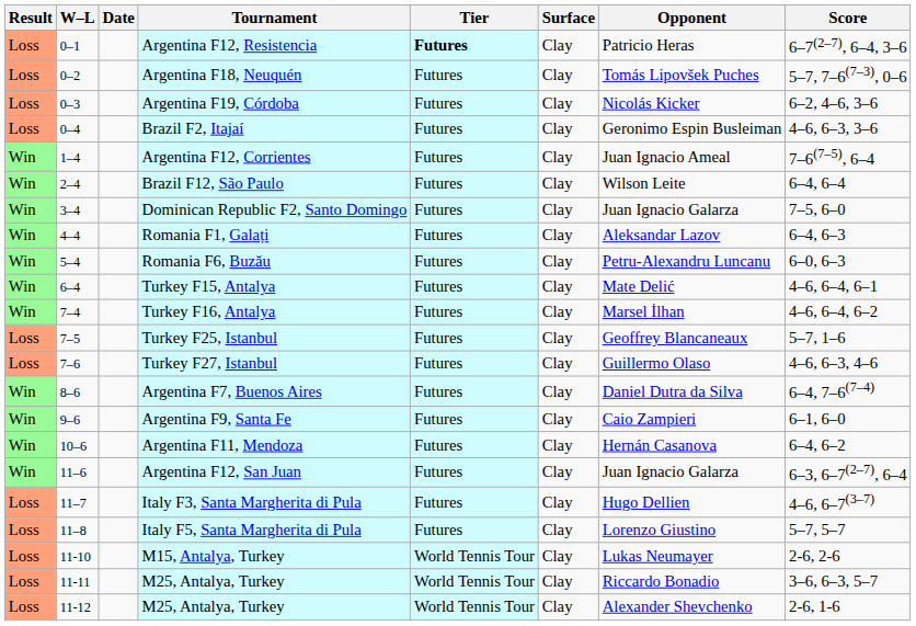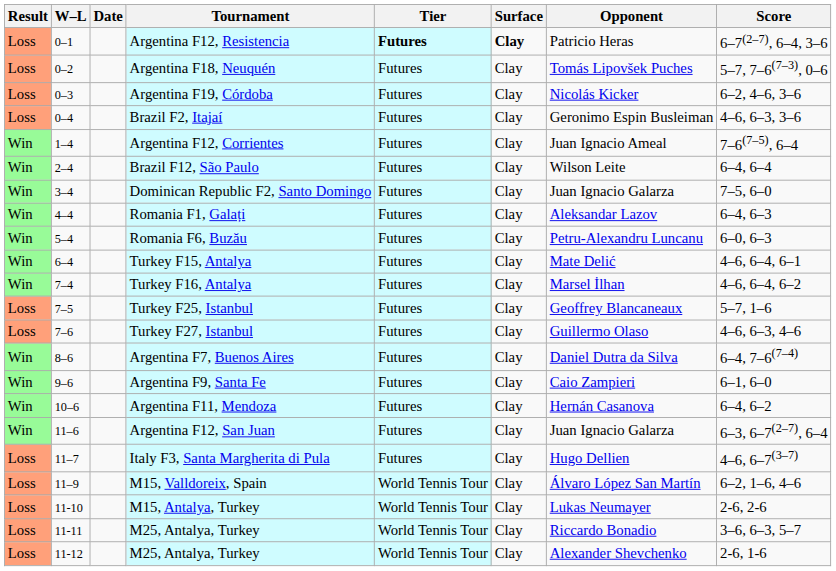Argentina F12, Resistencia | Surface: normal -> bold
- row: Loss | 11–8 | Italy F5, Santa Margherita di Pula | Futures | Clay | Lorenzo Giustino | 5–7, 5–7
+ row: Loss | 11–9 | M15, Valldoreix, Spain | World Tennis Tour | Clay | Álvaro López San Martín | 6–2, 1–6, 4–6
